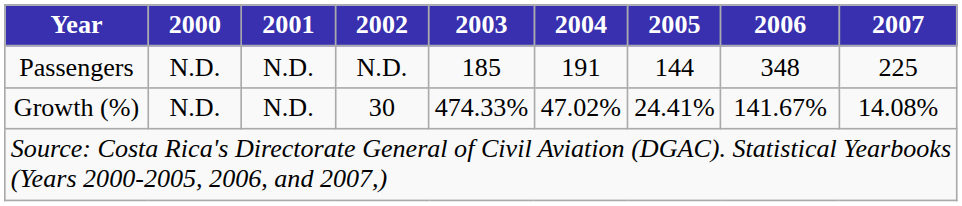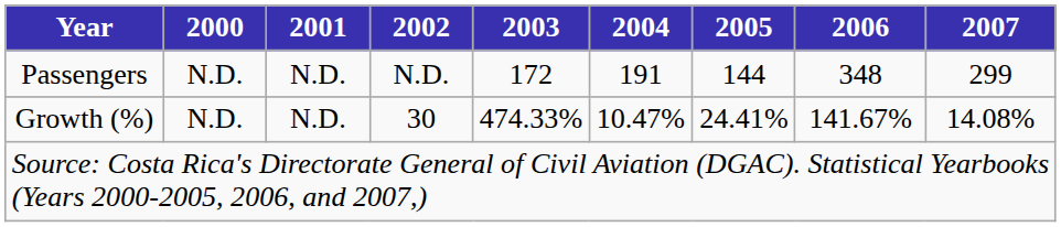Passengers | 2003: 185 -> 172
Passengers | 2007: 225 -> 299
Growth (%) | 2004: 47.02% -> 10.47%
